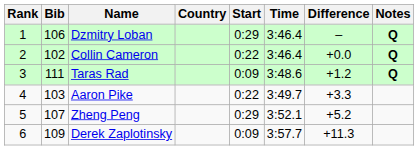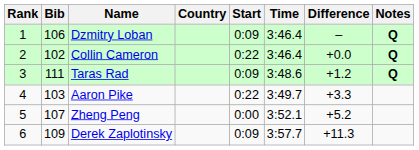Dzmitry Loban | Start: 0:29 -> 0:09
Zheng Peng | Start: 0:29 -> 0:00
